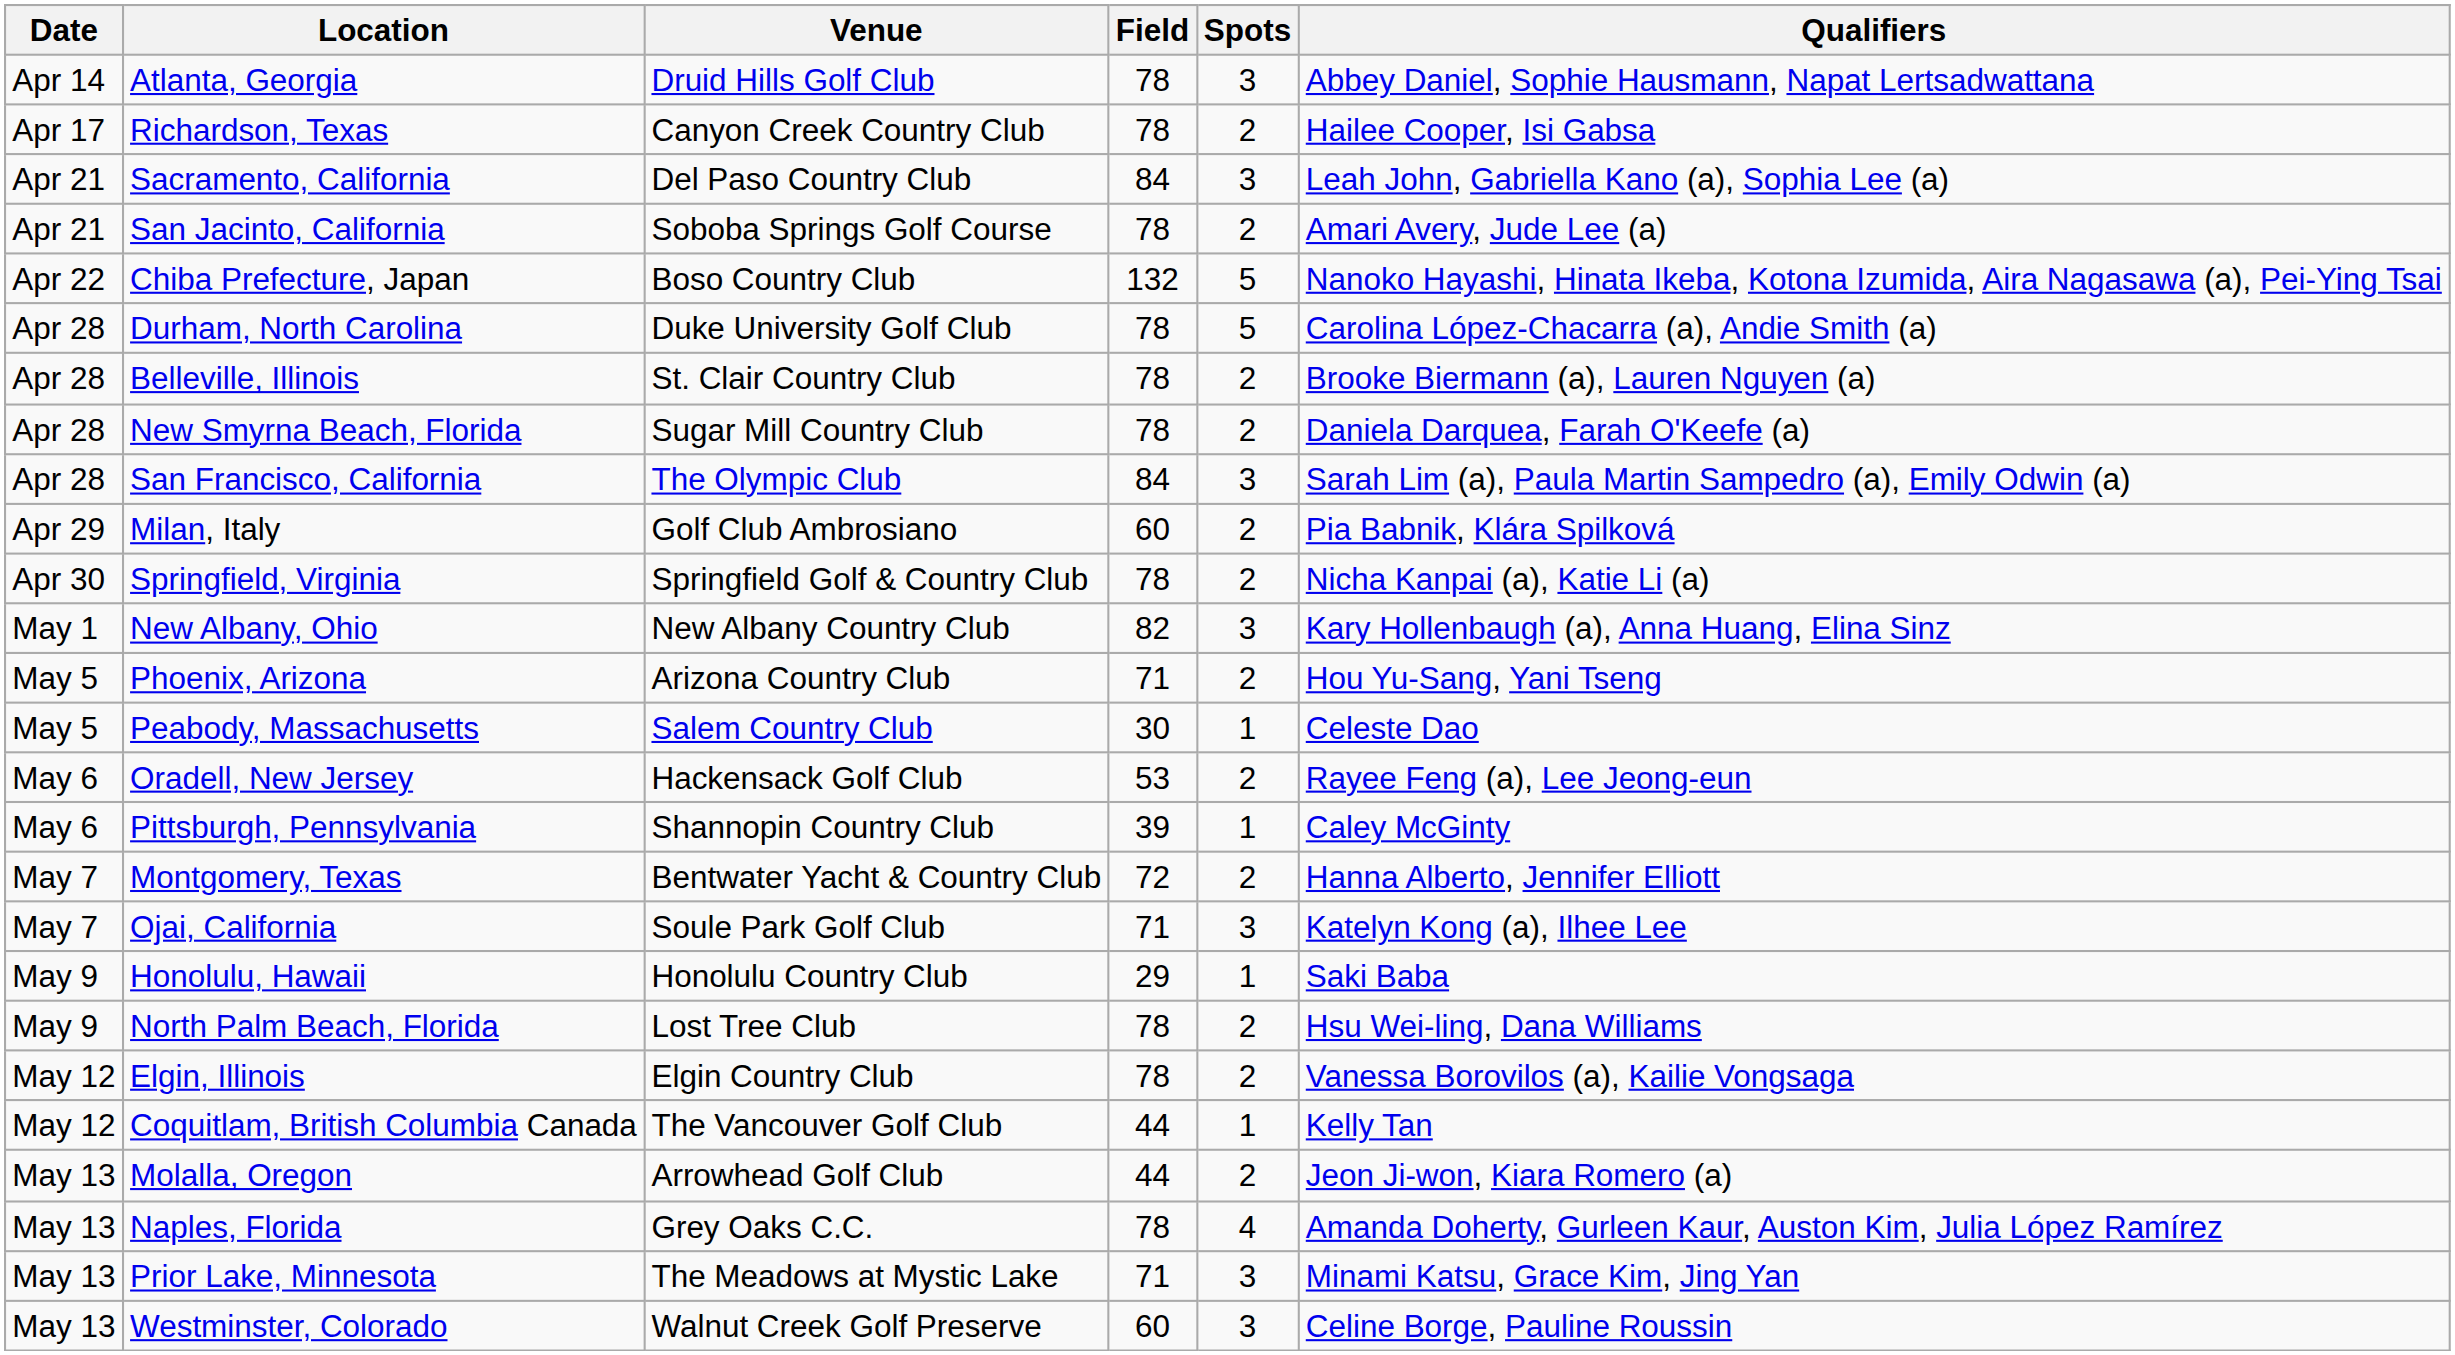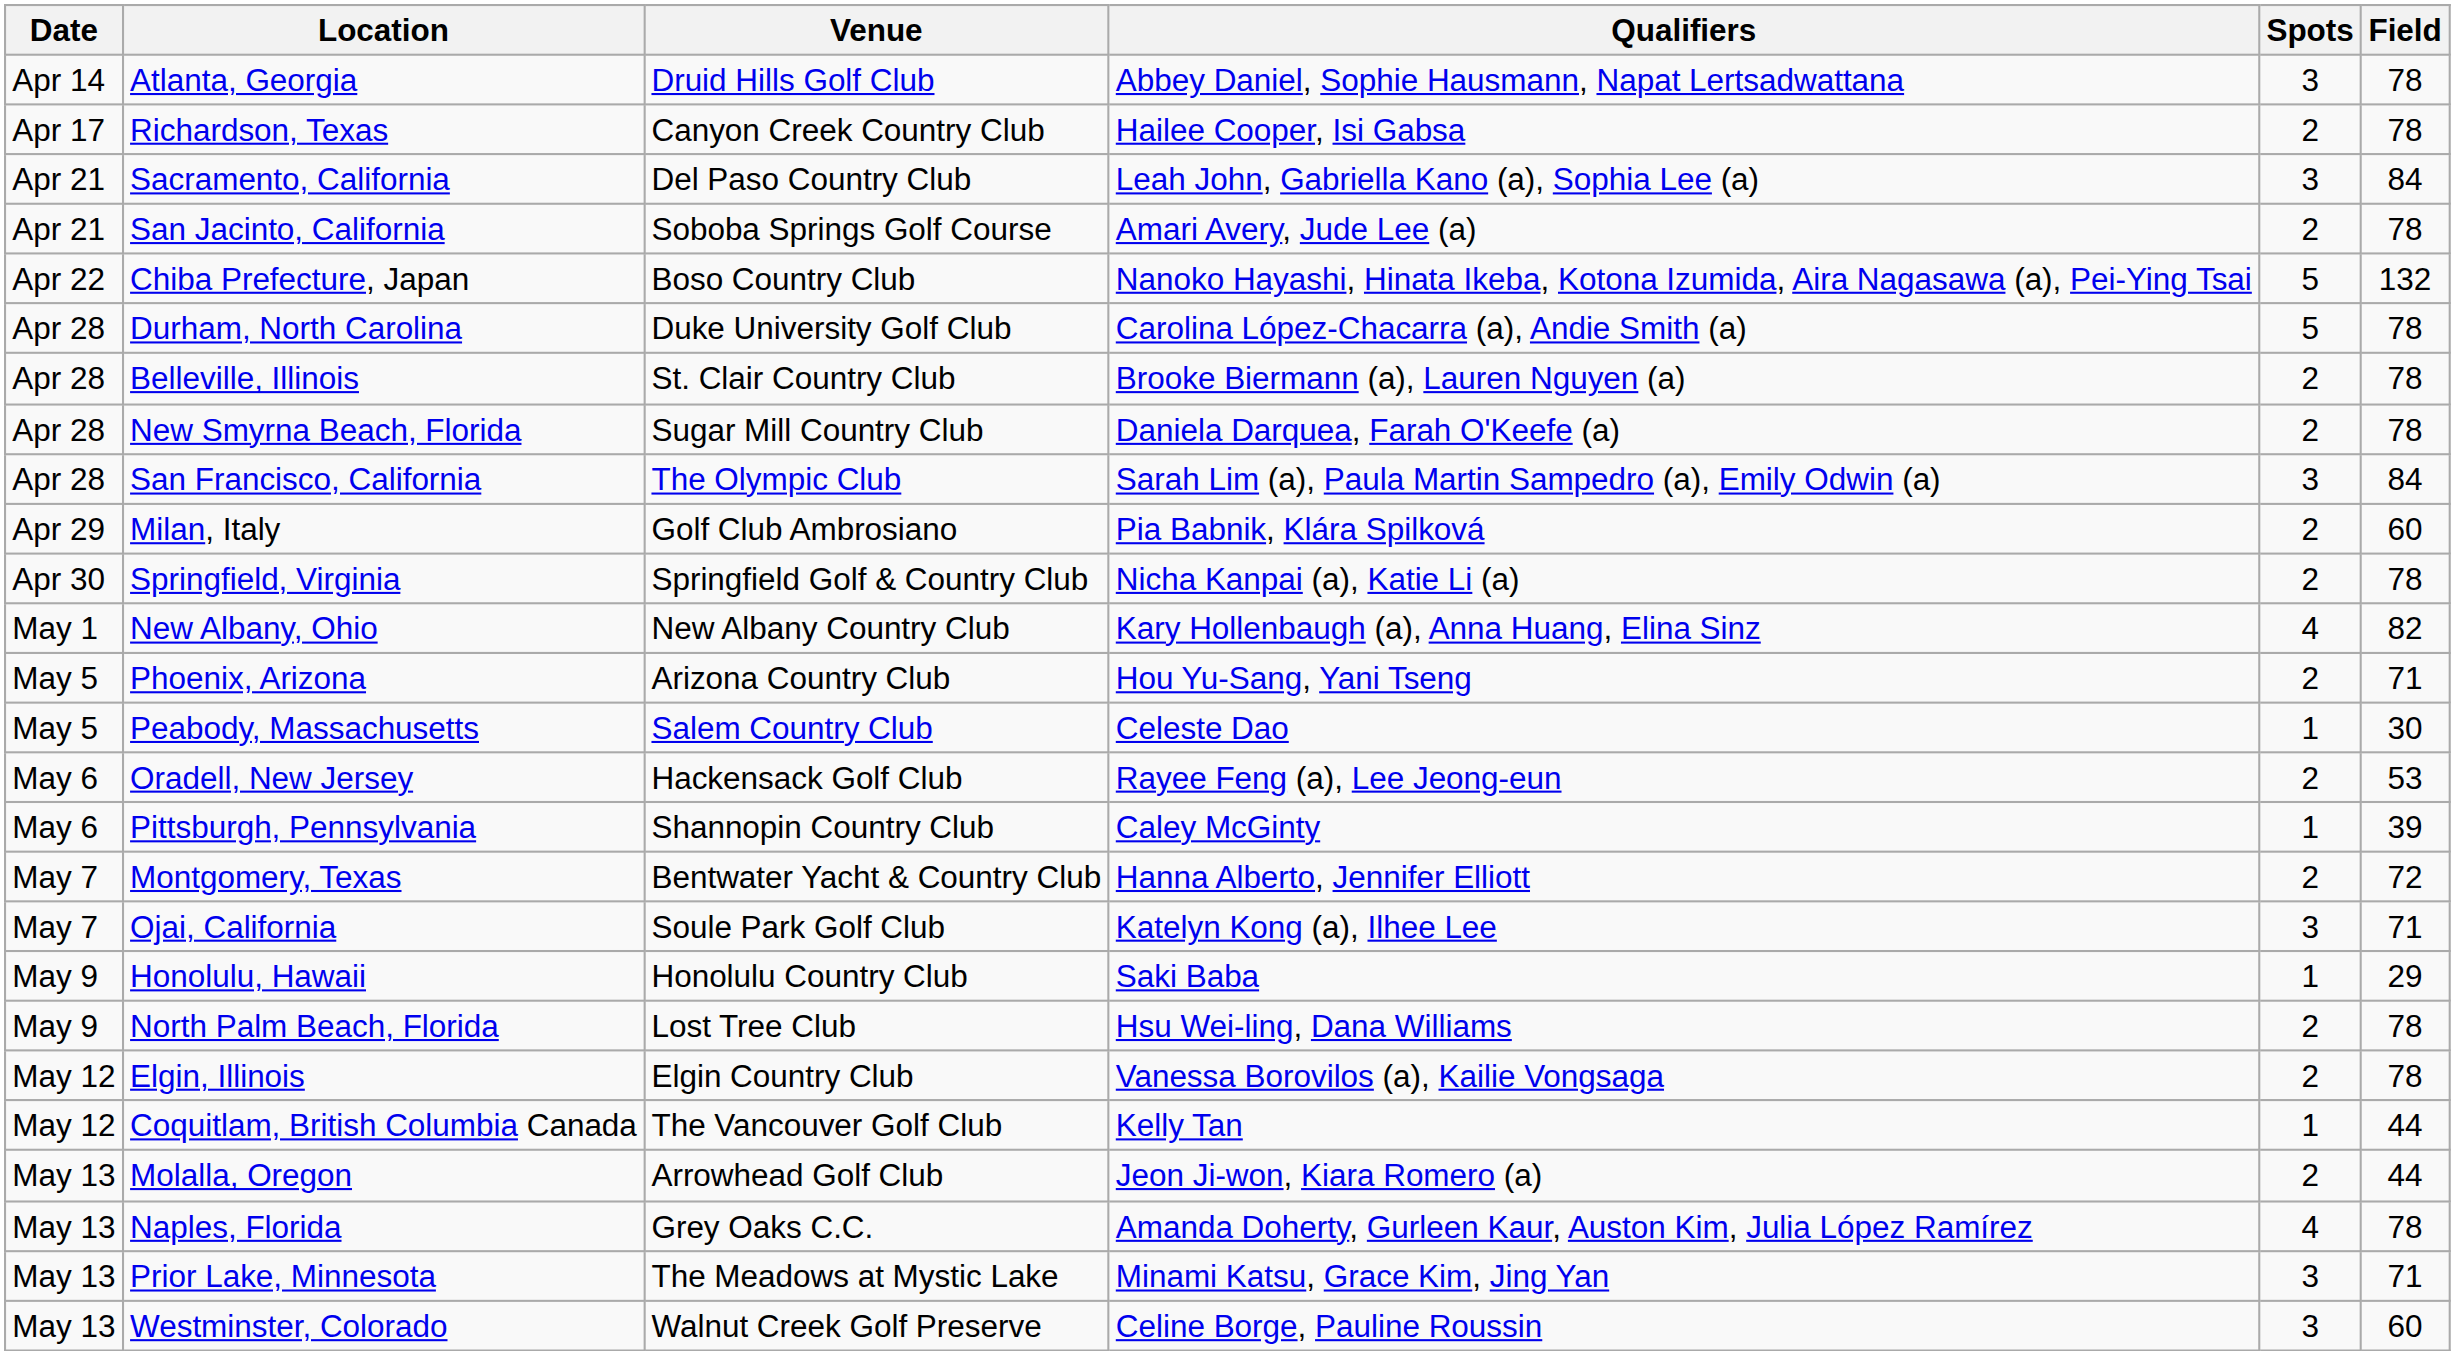columns swapped: Field <-> Qualifiers
New Albany, Ohio | Spots: 3 -> 4
